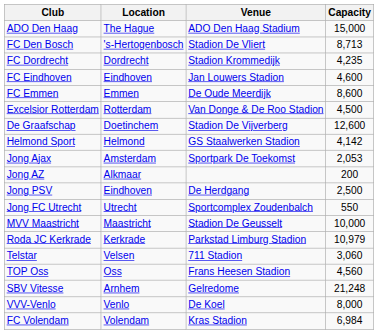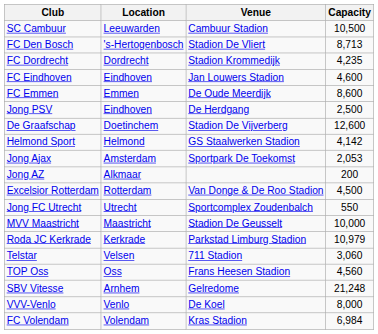- row: ADO Den Haag | The Hague | ADO Den Haag Stadium | 15,000
+ row: SC Cambuur | Leeuwarden | Cambuur Stadion | 10,500
rows swapped: Excelsior Rotterdam <-> Jong PSV
